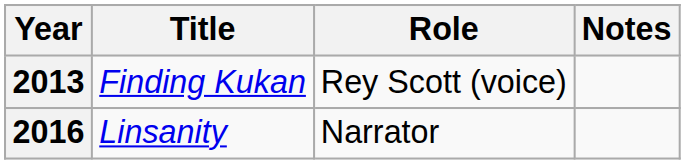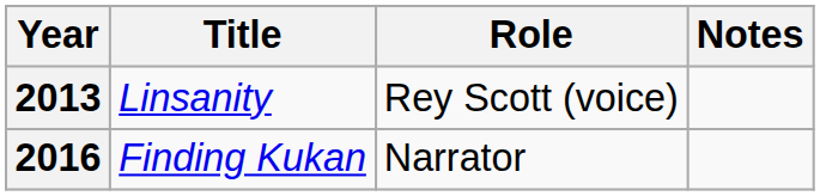2013 | Title: Finding Kukan -> Linsanity
2016 | Title: Linsanity -> Finding Kukan
